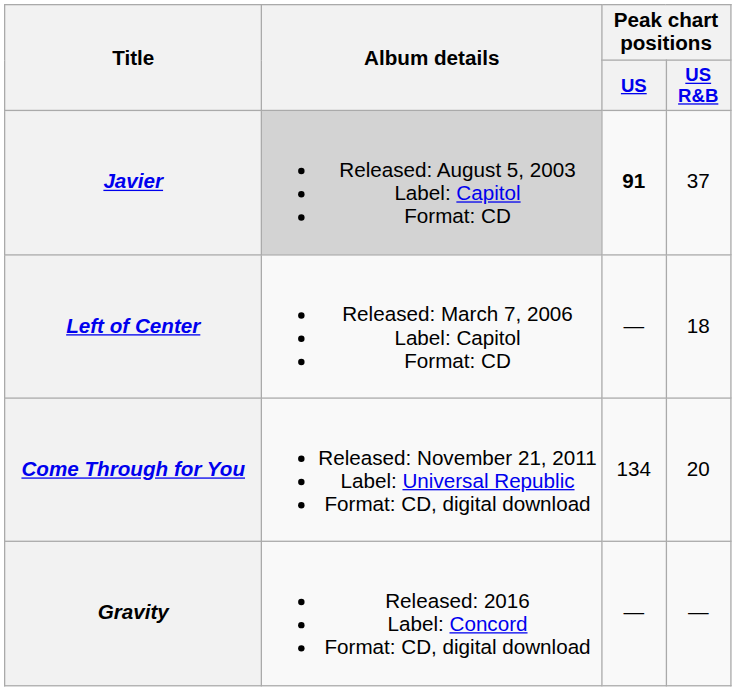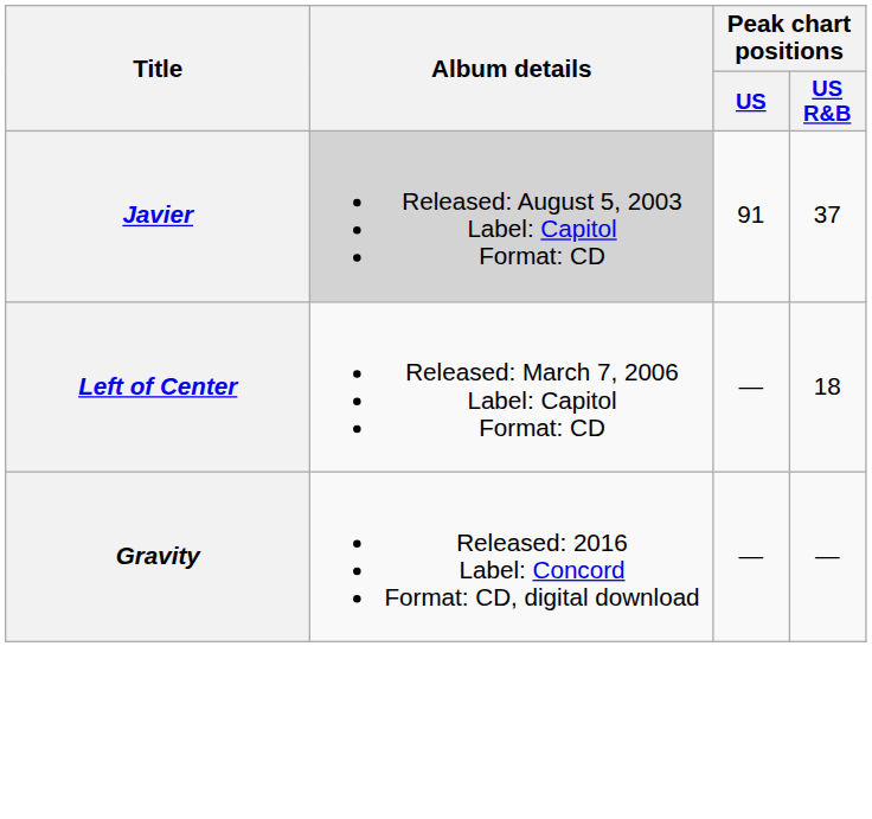Javier | Peak chart positions / US: bold -> normal
- row: Come Through for You | Released: November 21, 2011 Label: Universal Republic Format: CD, digital download | 134 | 20
